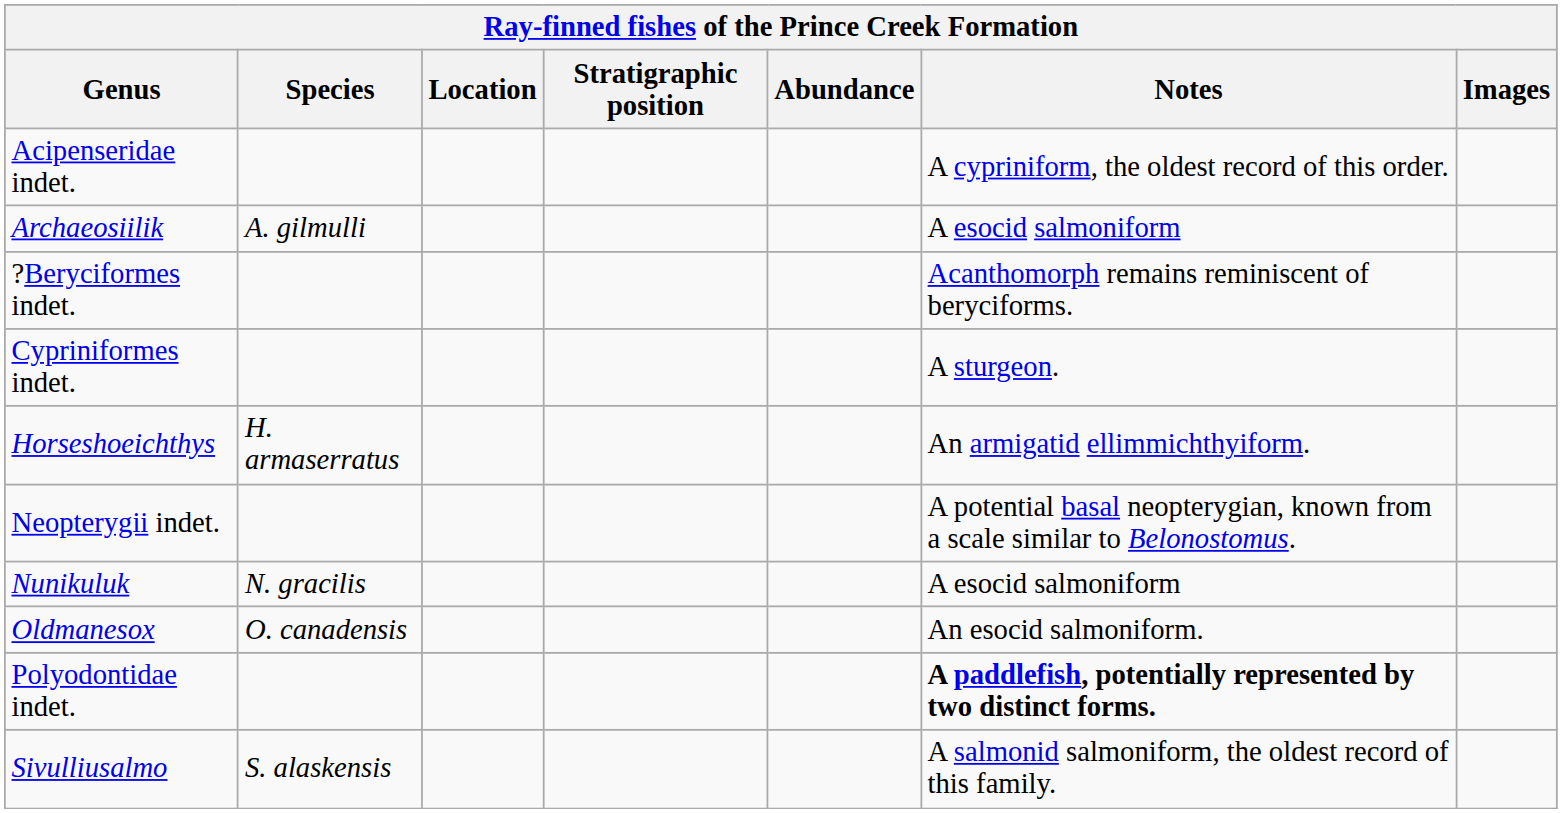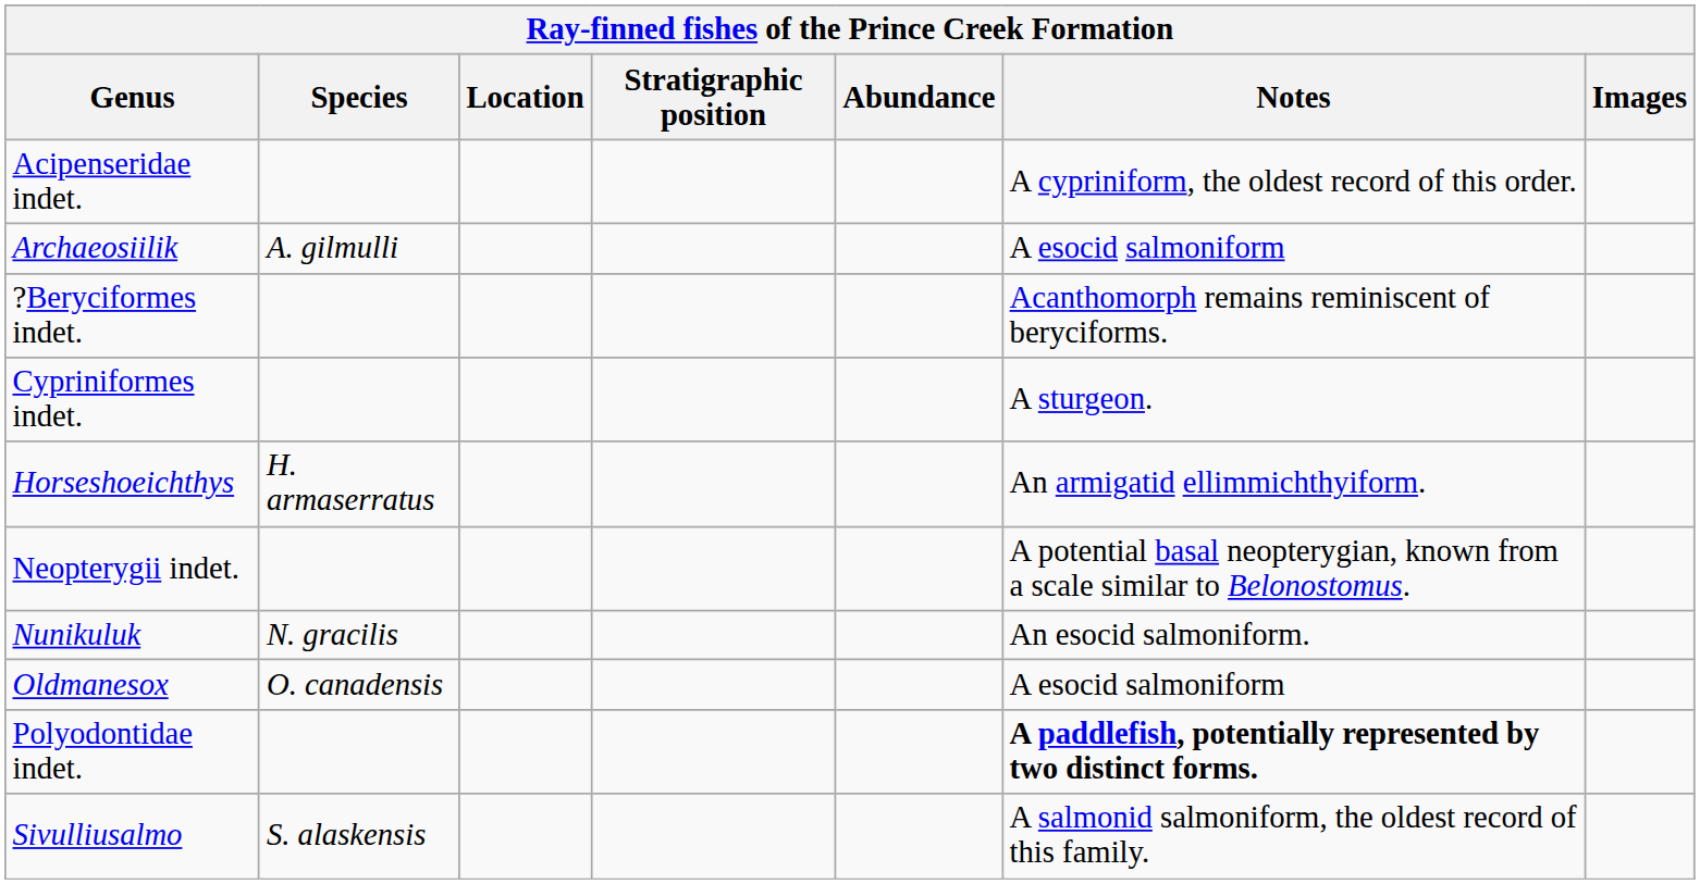Nunikuluk | Notes: A esocid salmoniform -> An esocid salmoniform.
Oldmanesox | Notes: An esocid salmoniform. -> A esocid salmoniform
